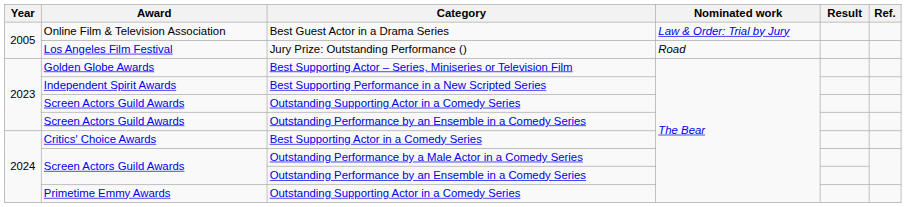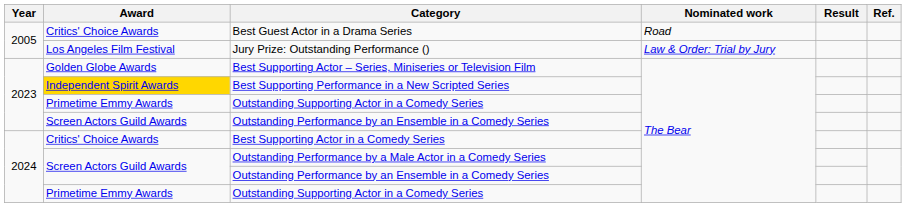Best Guest Actor in a Drama Series | Award: Online Film & Television Association -> Critics' Choice Awards
Best Guest Actor in a Drama Series | Nominated work: Law & Order: Trial by Jury -> Road
Jury Prize: Outstanding Performance () | Nominated work: Road -> Law & Order: Trial by Jury
Best Supporting Performance in a New Scripted Series | Award: no background -> gold background
2023 / Outstanding Supporting Actor in a Comedy Series | Award: Screen Actors Guild Awards -> Primetime Emmy Awards
